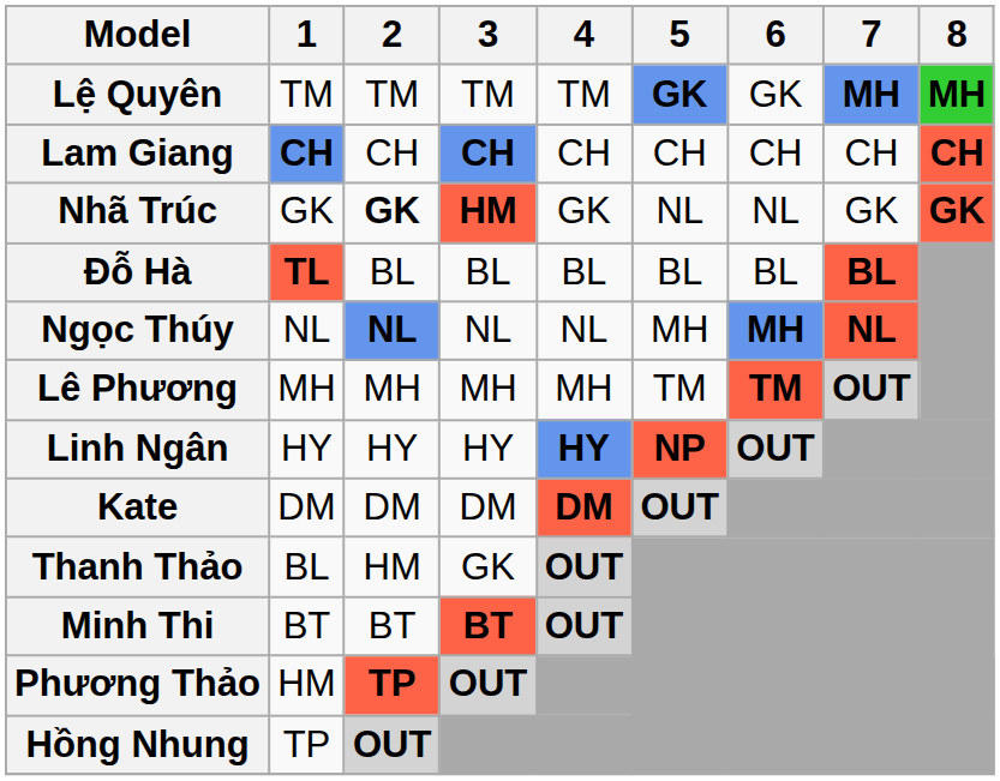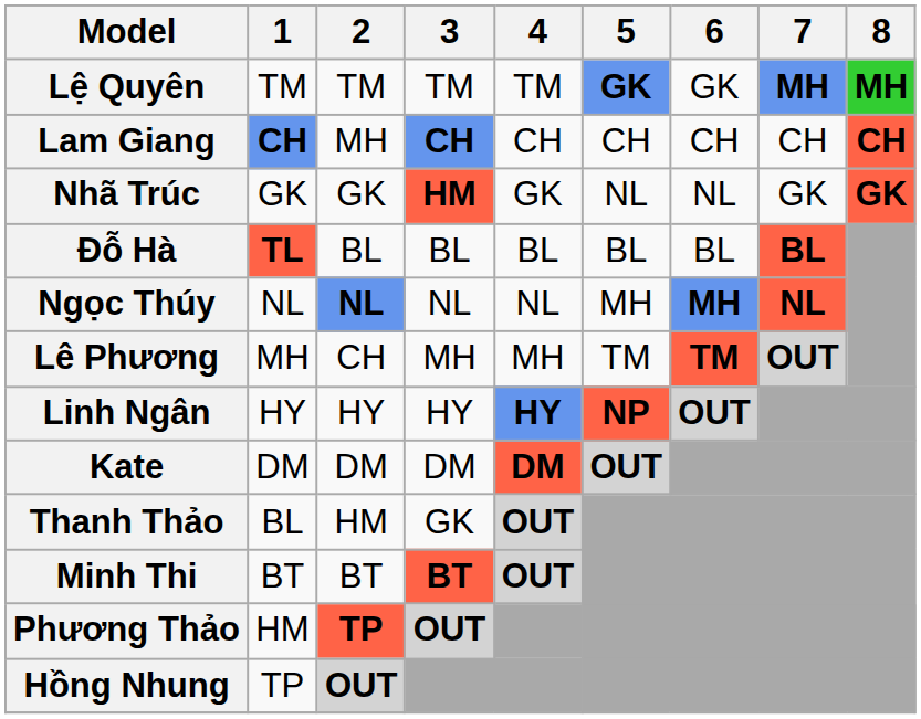Lam Giang | 2: CH -> MH
Nhã Trúc | 2: bold -> normal
Lê Phương | 2: MH -> CH
